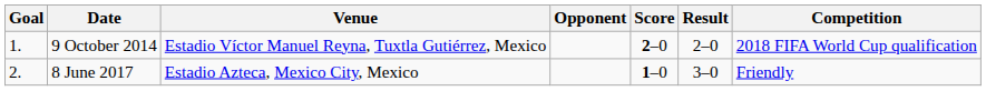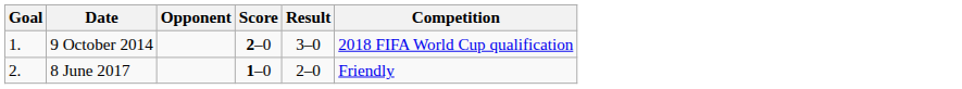- column: Venue | Estadio Víctor Manuel Reyna, Tuxtla Gutiérrez, Mexico | Estadio Azteca, Mexico City, Mexico
9 October 2014 | Result: 2–0 -> 3–0
8 June 2017 | Result: 3–0 -> 2–0
